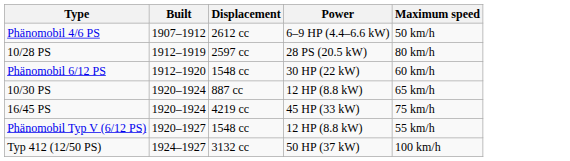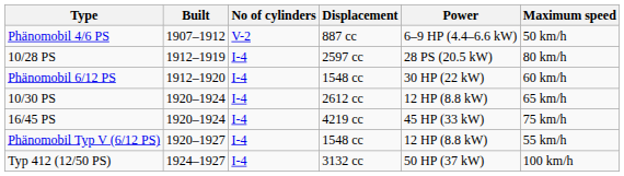+ column: No of cylinders | V-2 | I-4 | I-4 | I-4 | I-4 | I-4 | I-4
Phänomobil 4/6 PS | Displacement: 2612 cc -> 887 cc
10/30 PS | Displacement: 887 cc -> 2612 cc
